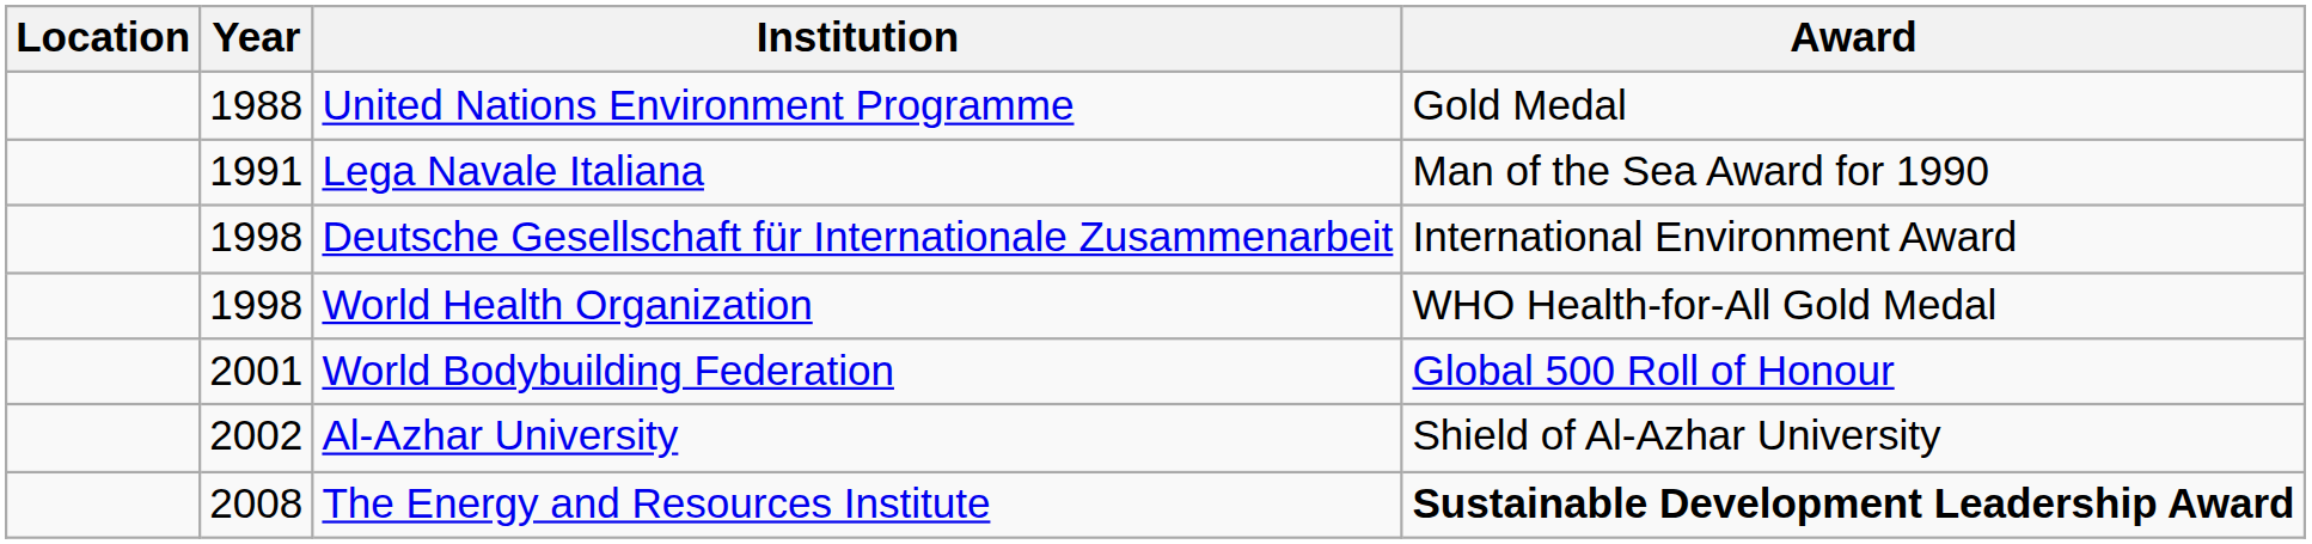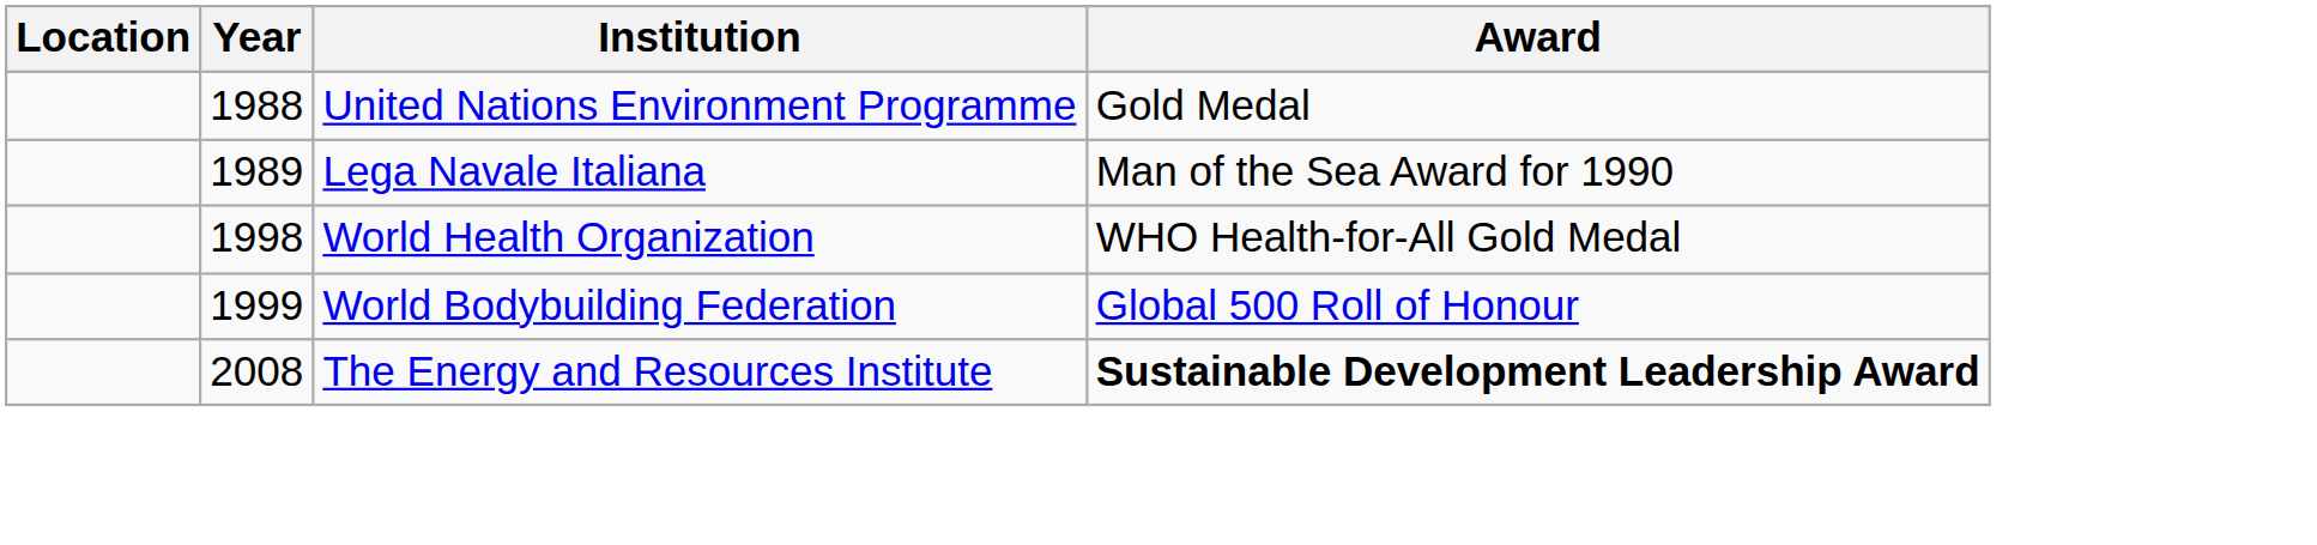Lega Navale Italiana | Year: 1991 -> 1989
- row: 1998 | Deutsche Gesellschaft für Internationale Zusammenarbeit | International Environment Award
World Bodybuilding Federation | Year: 2001 -> 1999
- row: 2002 | Al-Azhar University | Shield of Al-Azhar University
